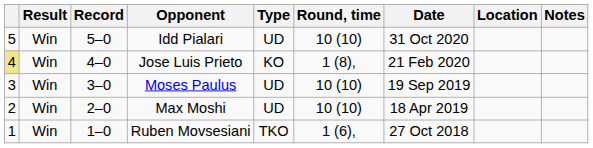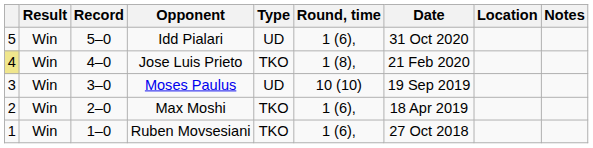Idd Pialari | Round, time: 10 (10) -> 1 (6),
Jose Luis Prieto | Type: KO -> TKO
Max Moshi | Type: UD -> TKO
Max Moshi | Round, time: 10 (10) -> 1 (6),
